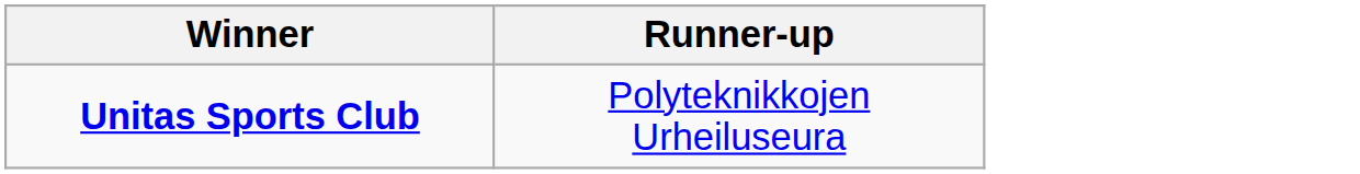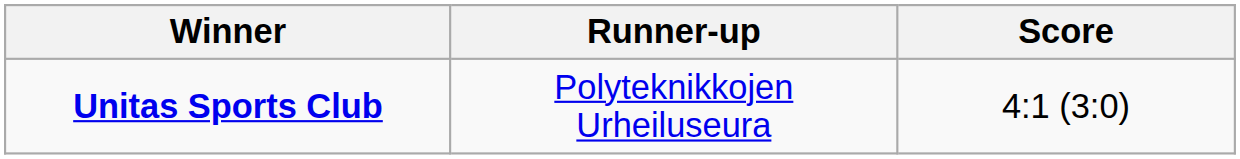+ column: Score | 4:1 (3:0)
